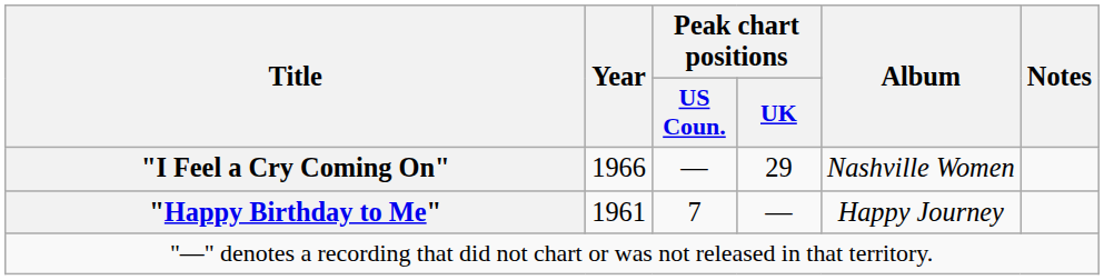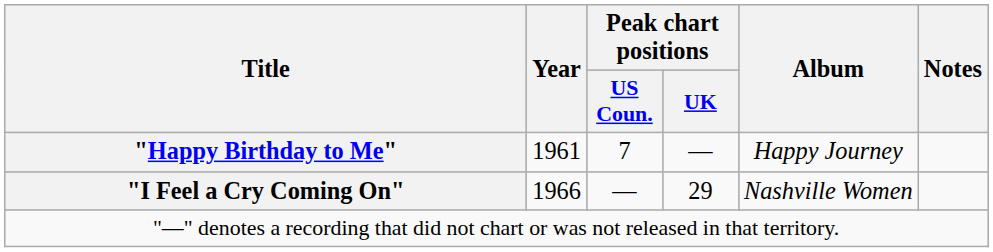rows swapped: "Happy Birthday to Me" <-> "I Feel a Cry Coming On"
